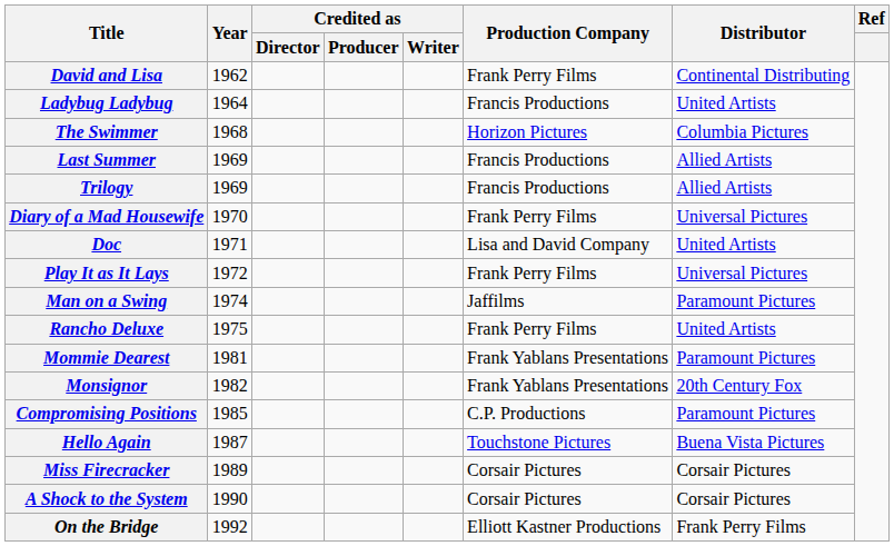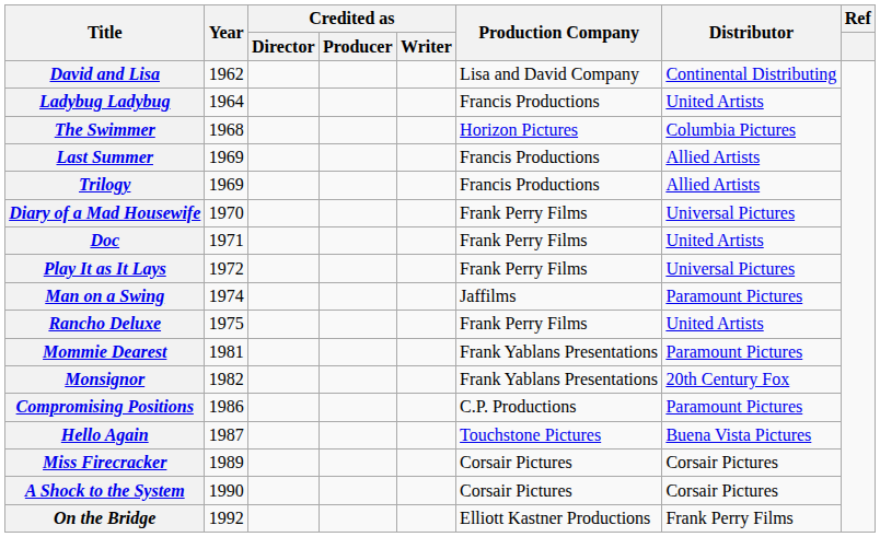David and Lisa | Production Company: Frank Perry Films -> Lisa and David Company
Doc | Production Company: Lisa and David Company -> Frank Perry Films
Compromising Positions | Year: 1985 -> 1986
